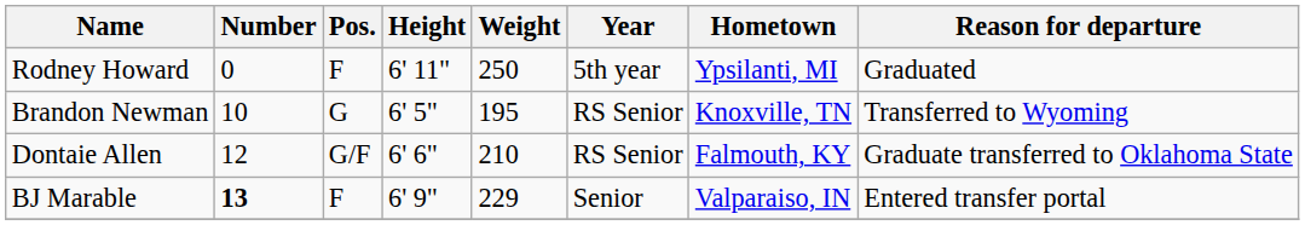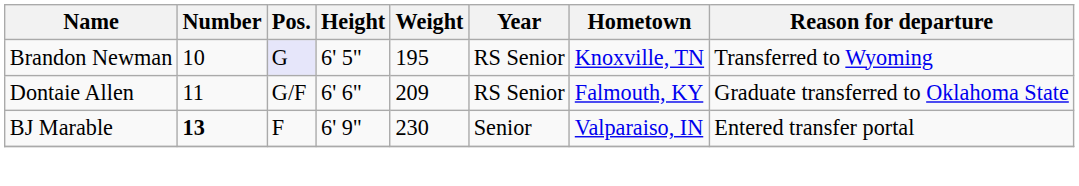- row: Rodney Howard | 0 | F | 6' 11" | 250 | 5th year | Ypsilanti, MI | Graduated
Brandon Newman | Pos.: no background -> lavender background
Dontaie Allen | Number: 12 -> 11
Dontaie Allen | Weight: 210 -> 209
BJ Marable | Weight: 229 -> 230
